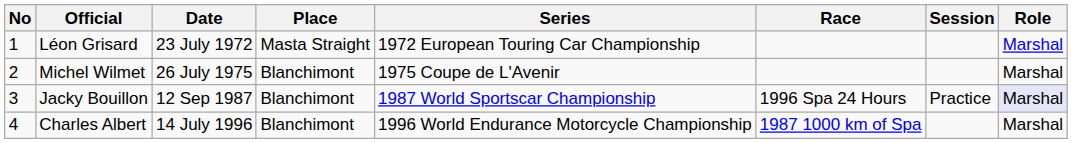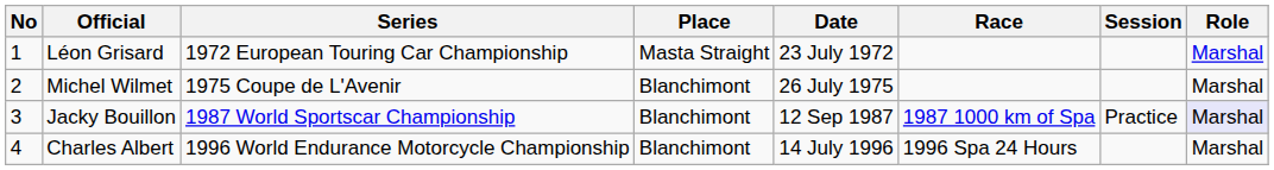columns swapped: Date <-> Series
Jacky Bouillon | Race: 1996 Spa 24 Hours -> 1987 1000 km of Spa
Charles Albert | Race: 1987 1000 km of Spa -> 1996 Spa 24 Hours
